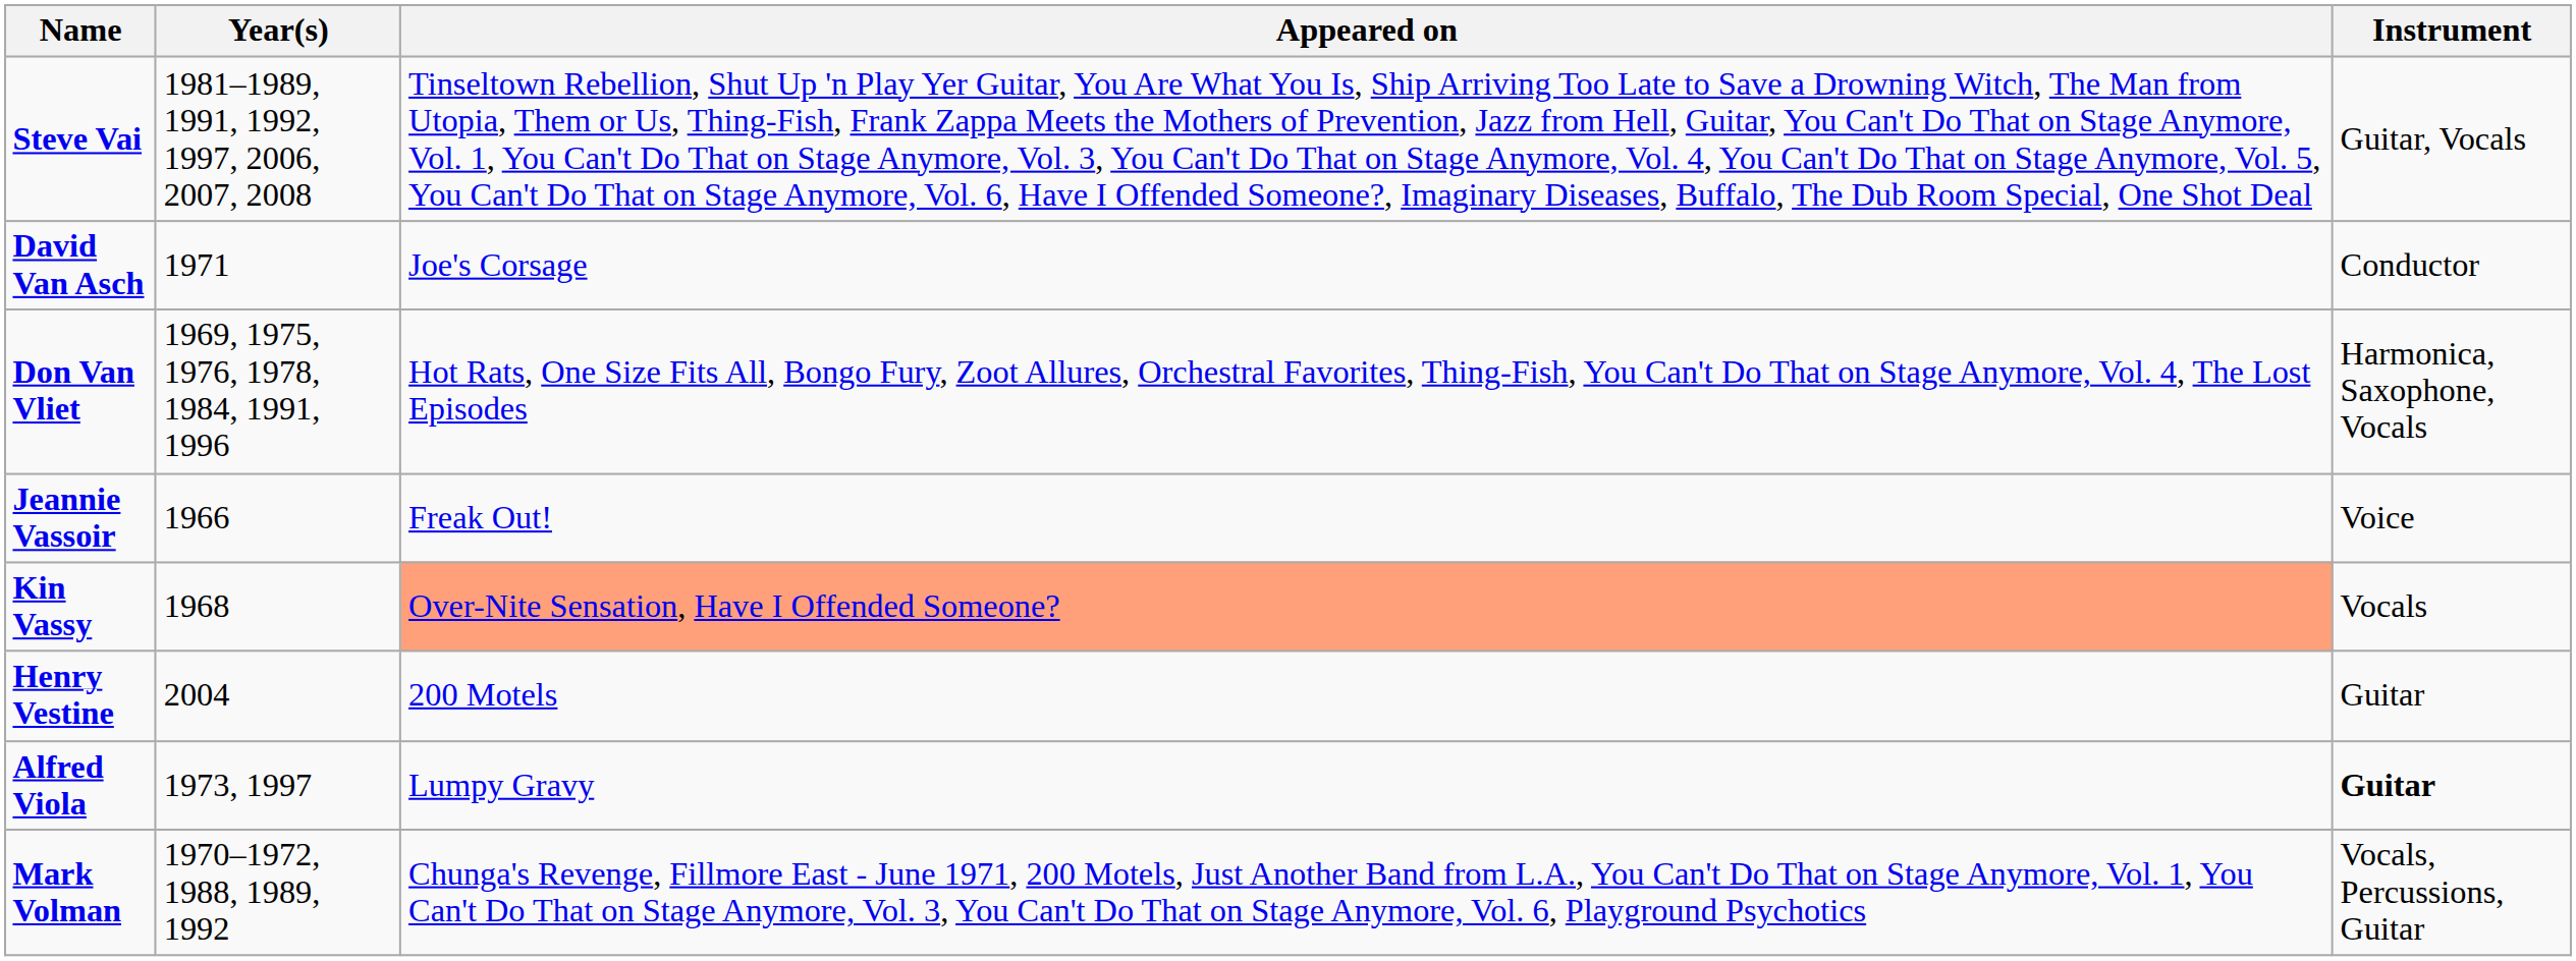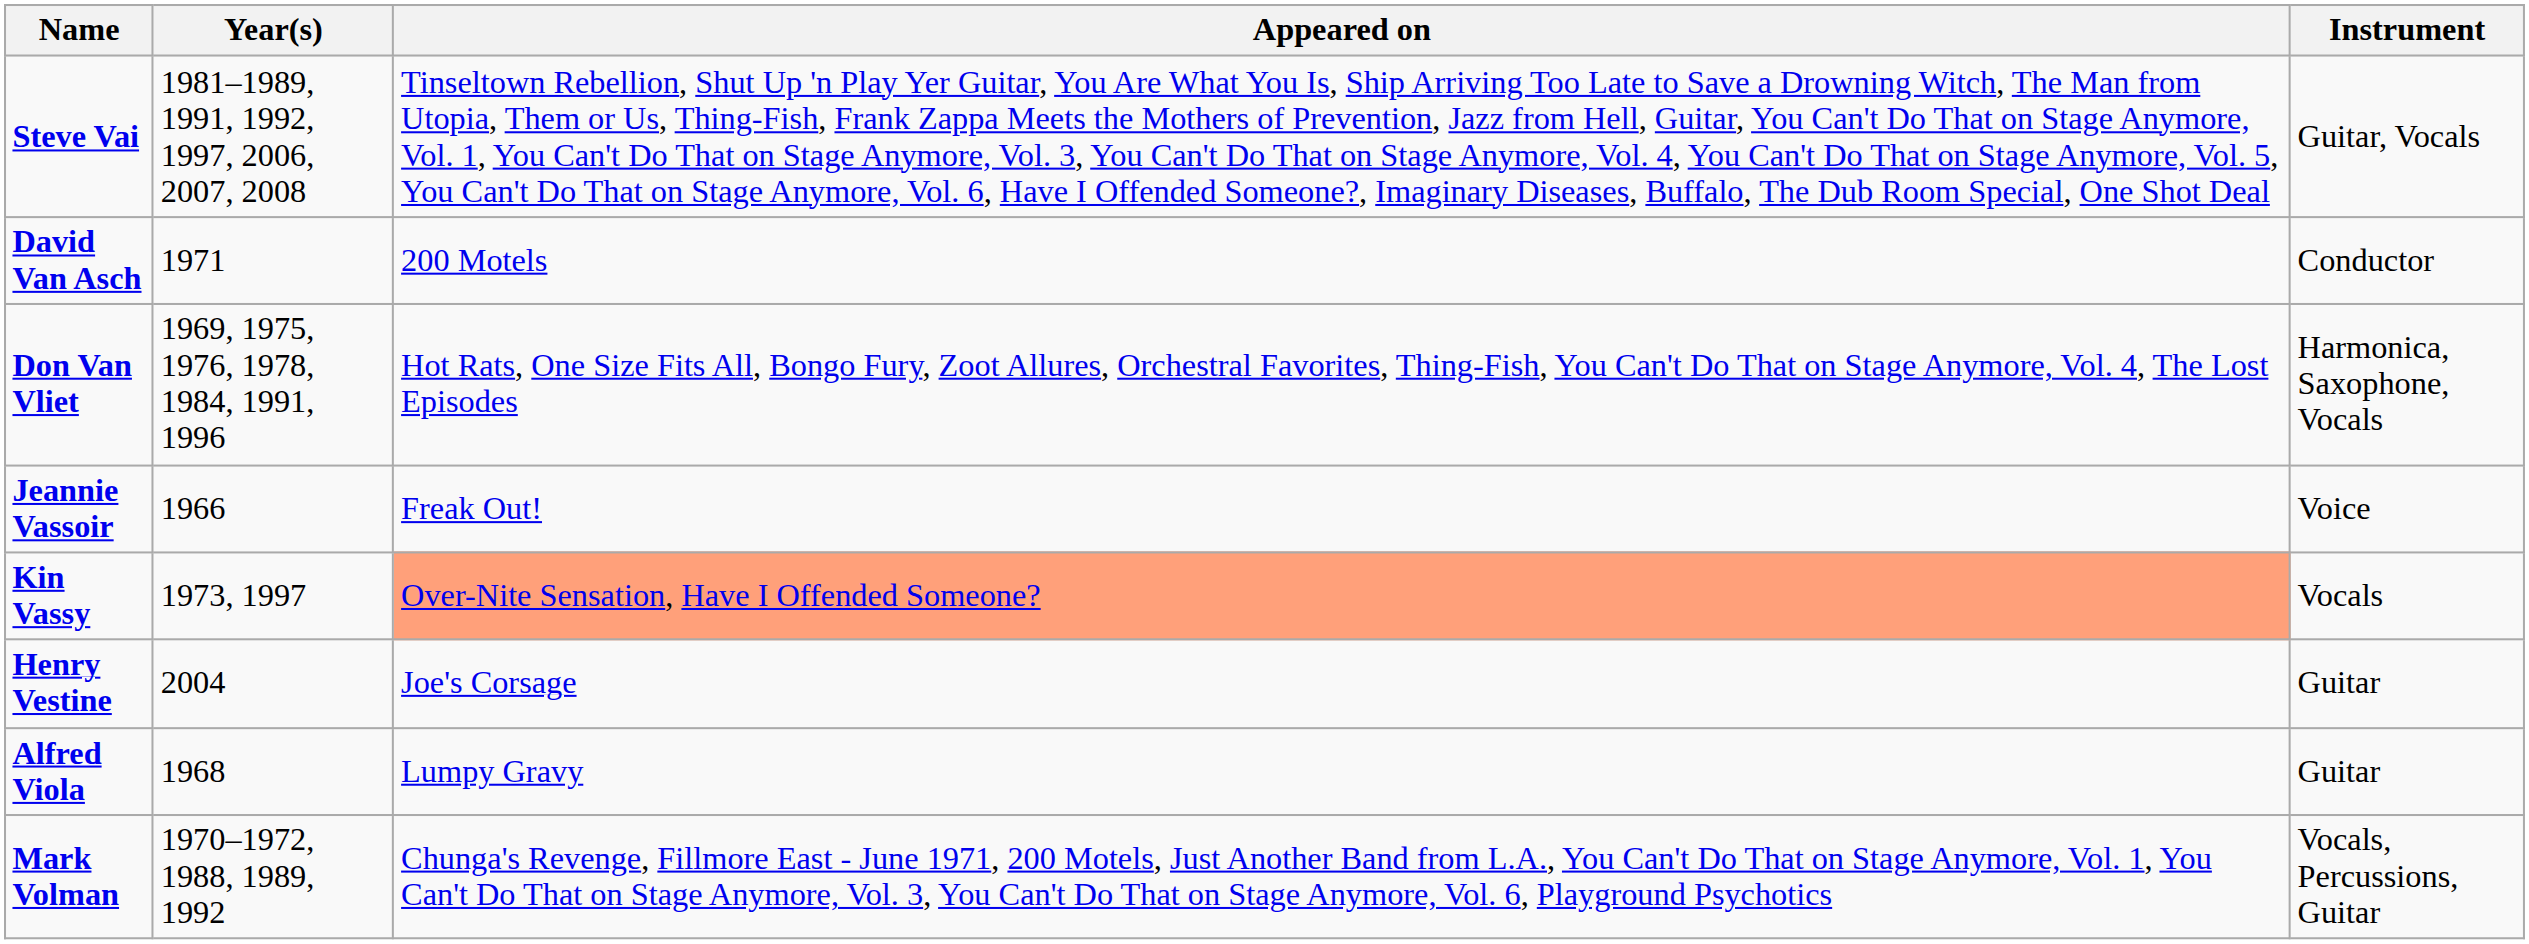David Van Asch | Appeared on: Joe's Corsage -> 200 Motels
Kin Vassy | Year(s): 1968 -> 1973, 1997
Henry Vestine | Appeared on: 200 Motels -> Joe's Corsage
Alfred Viola | Year(s): 1973, 1997 -> 1968
Alfred Viola | Instrument: bold -> normal
